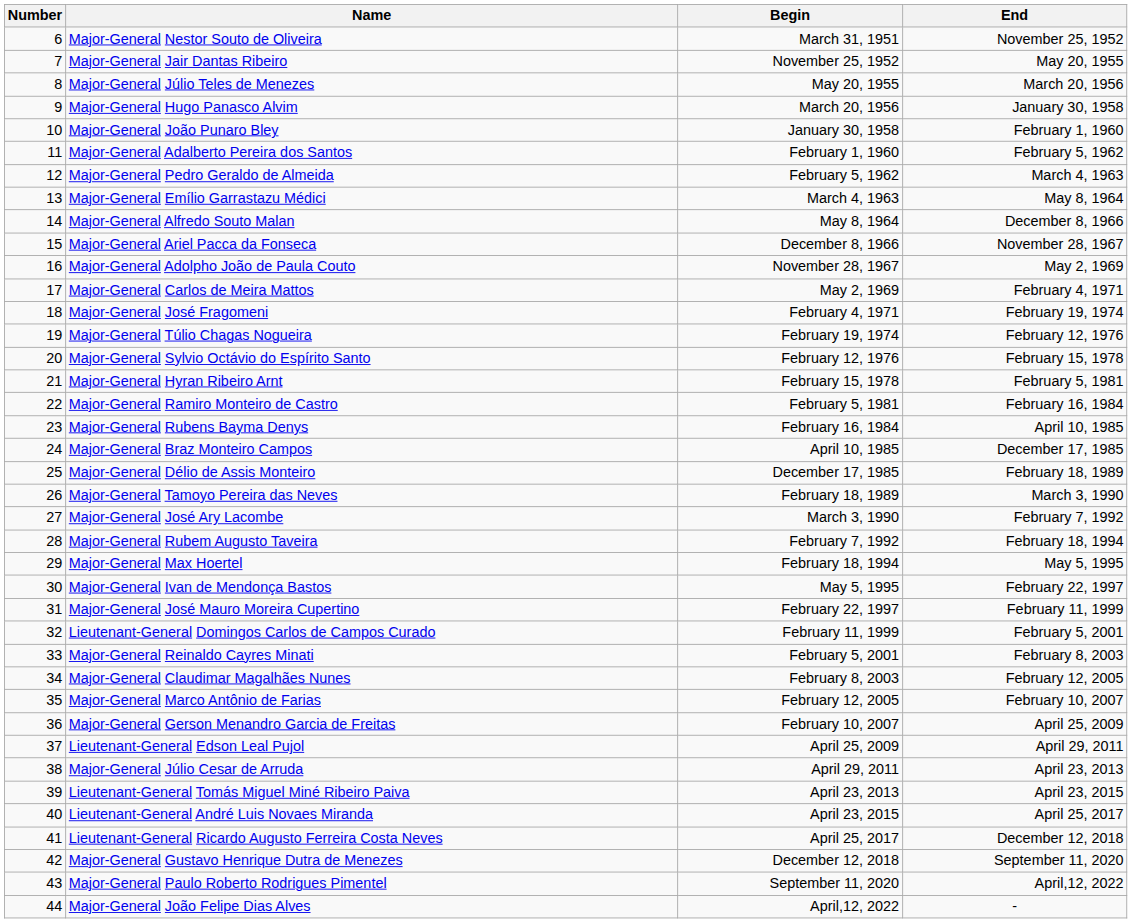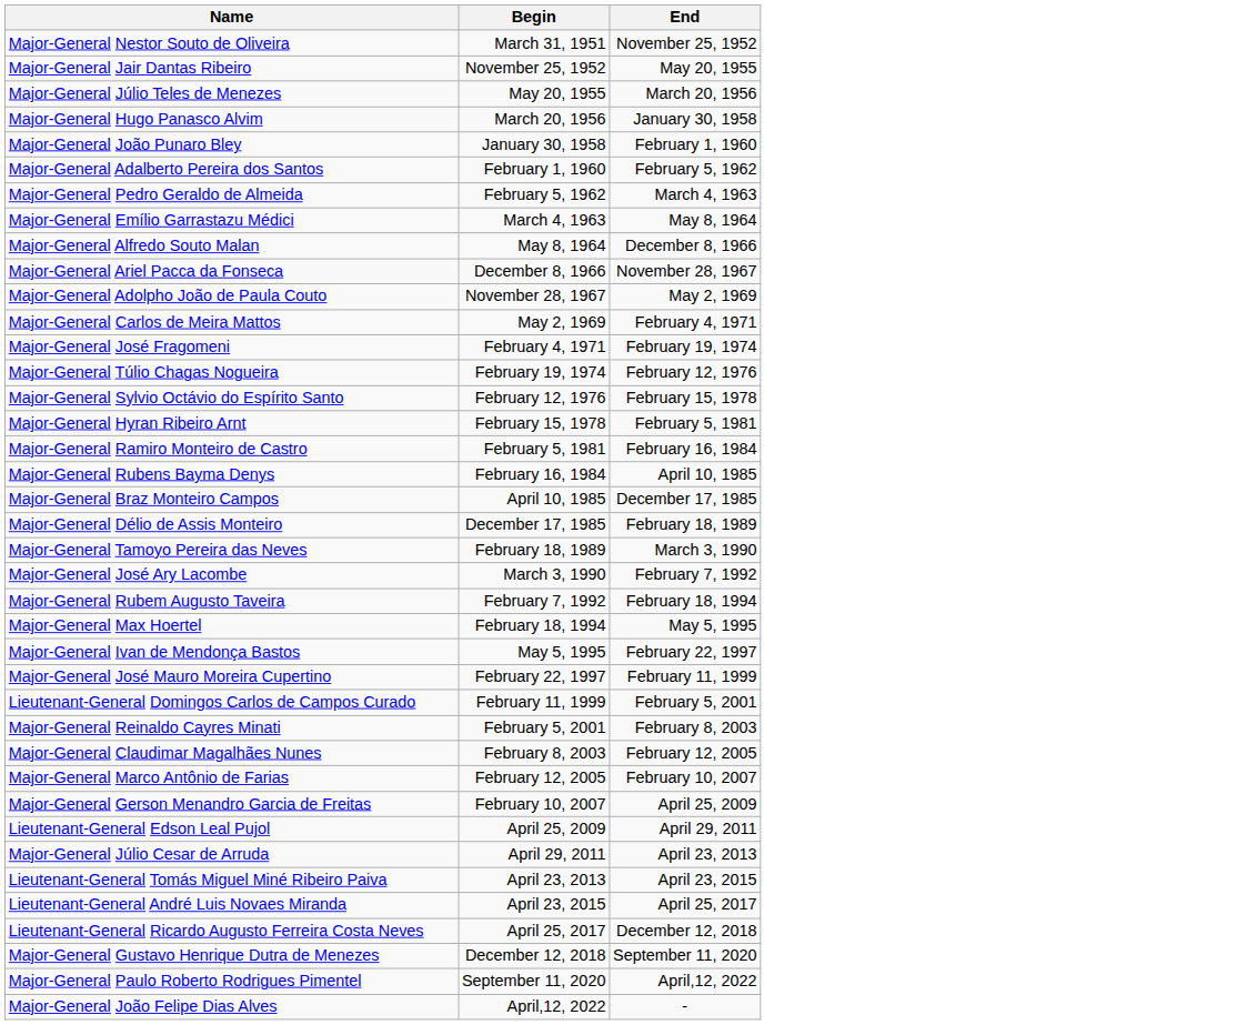- column: Number | 6 | 7 | 8 | 9 | 10 | 11 | 12 | 13 | 14 | 15 | 16 | 17 | 18 | 19 | 20 | 21 | 22 | 23 | 24 | 25 | 26 | 27 | 28 | 29 | 30 | 31 | 32 | 33 | 34 | 35 | 36 | 37 | 38 | 39 | 40 | 41 | 42 | 43 | 44
